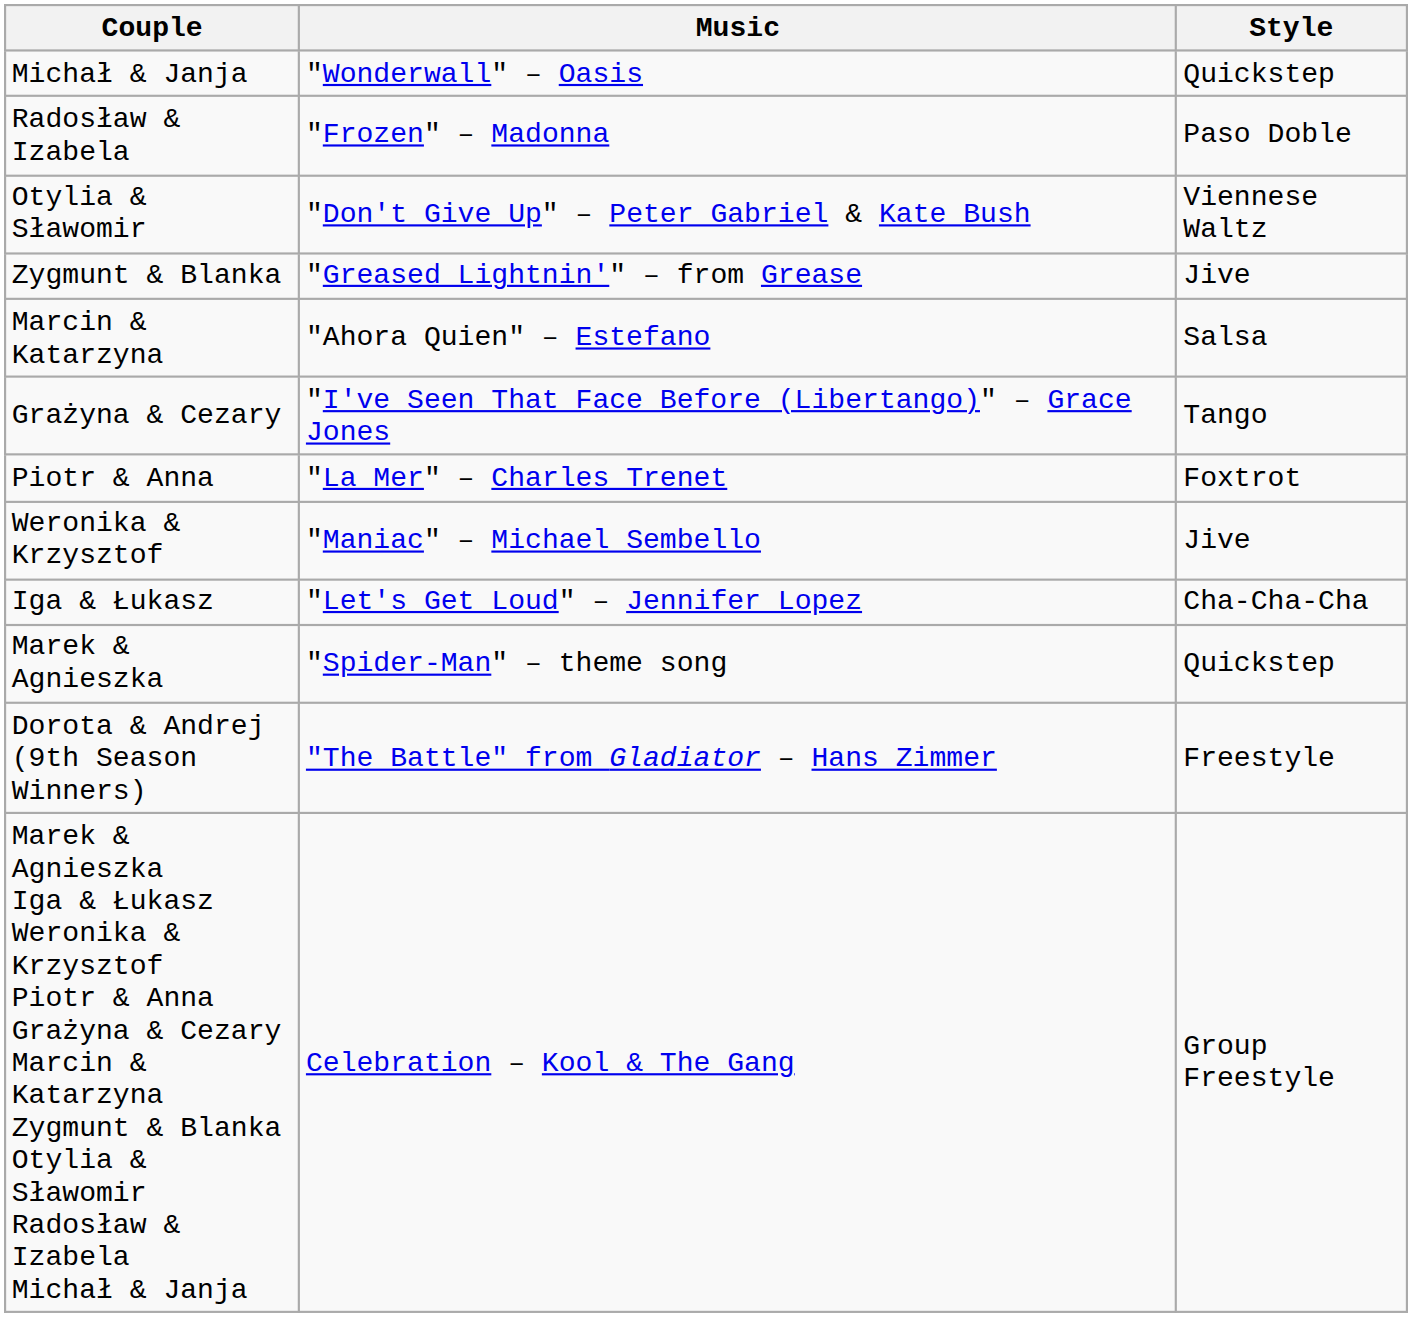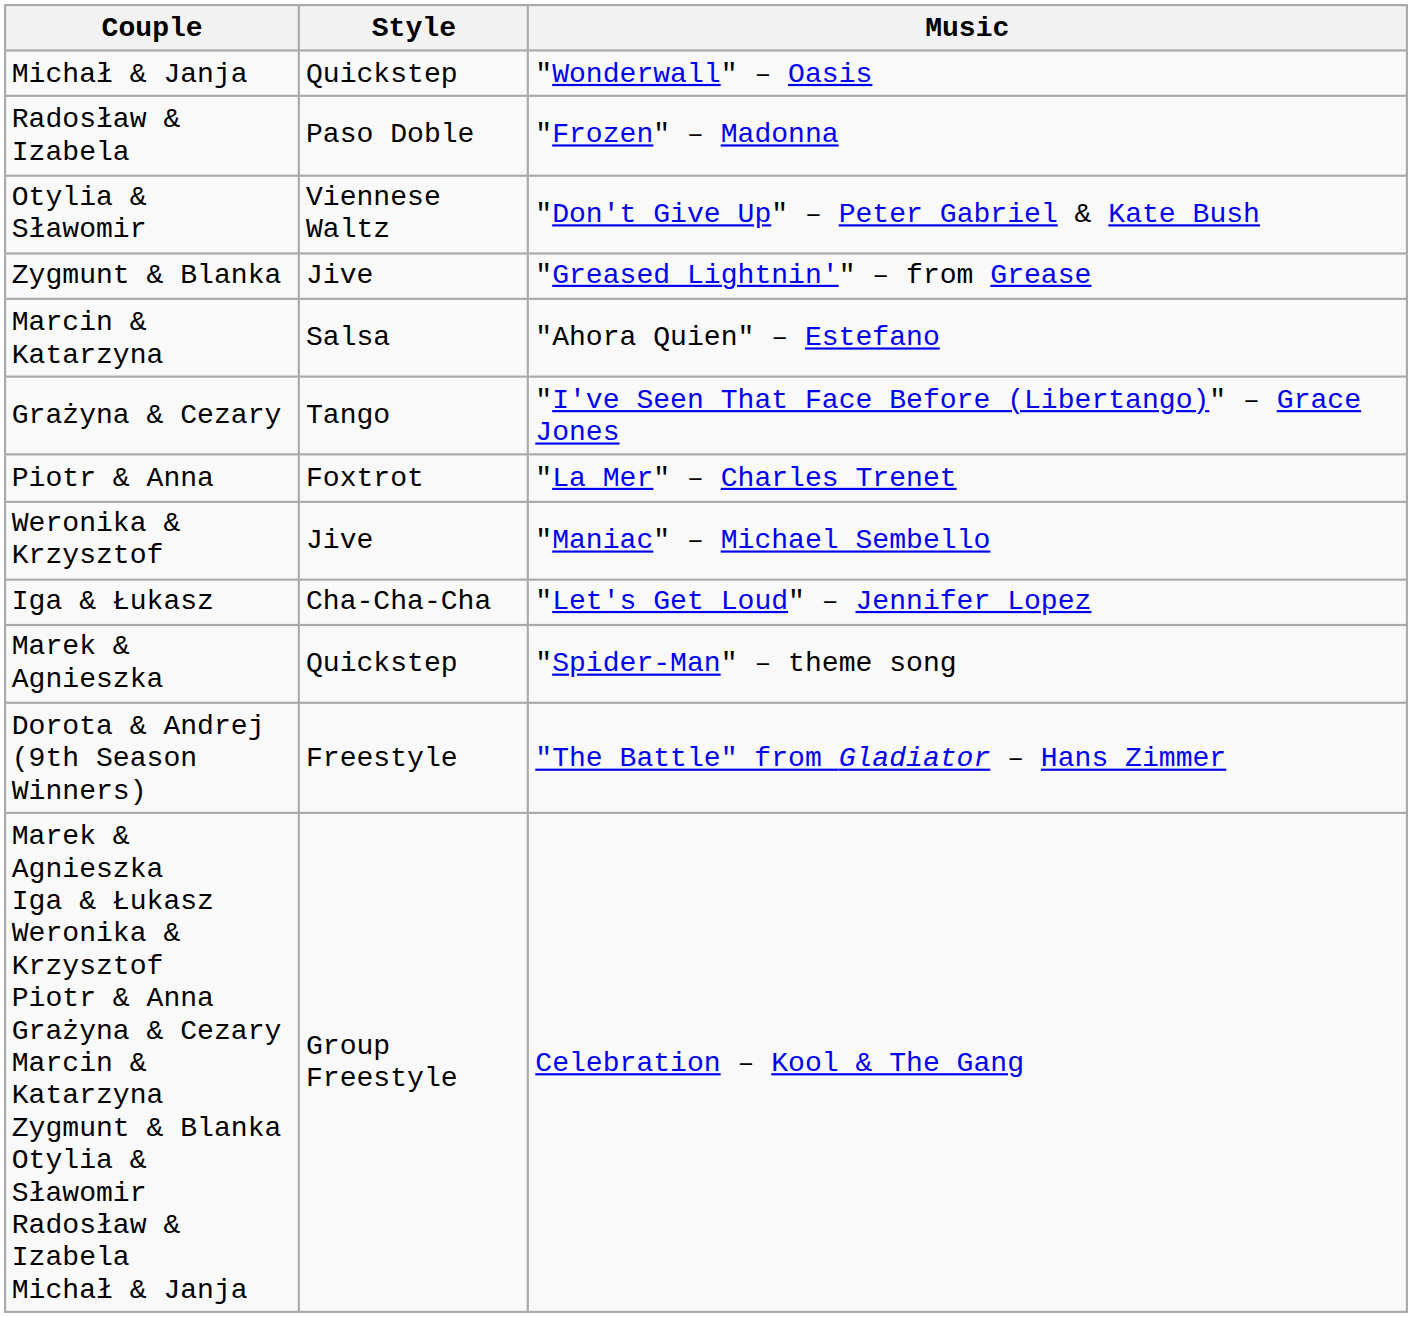columns swapped: Style <-> Music
